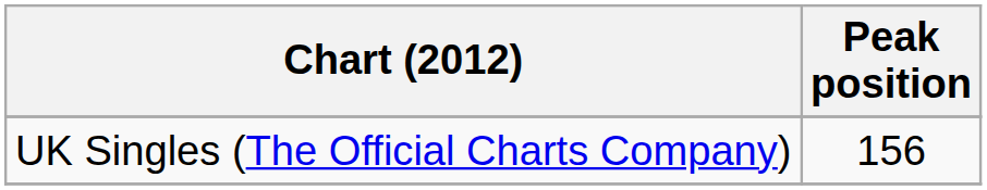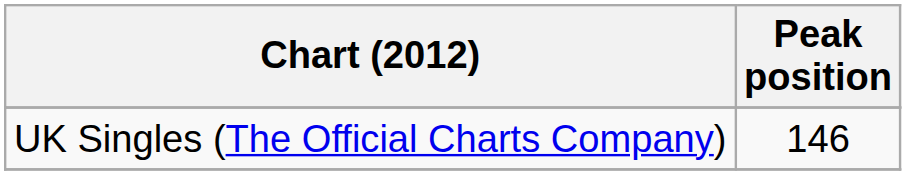UK Singles (The Official Charts Company) | Peak position: 156 -> 146
